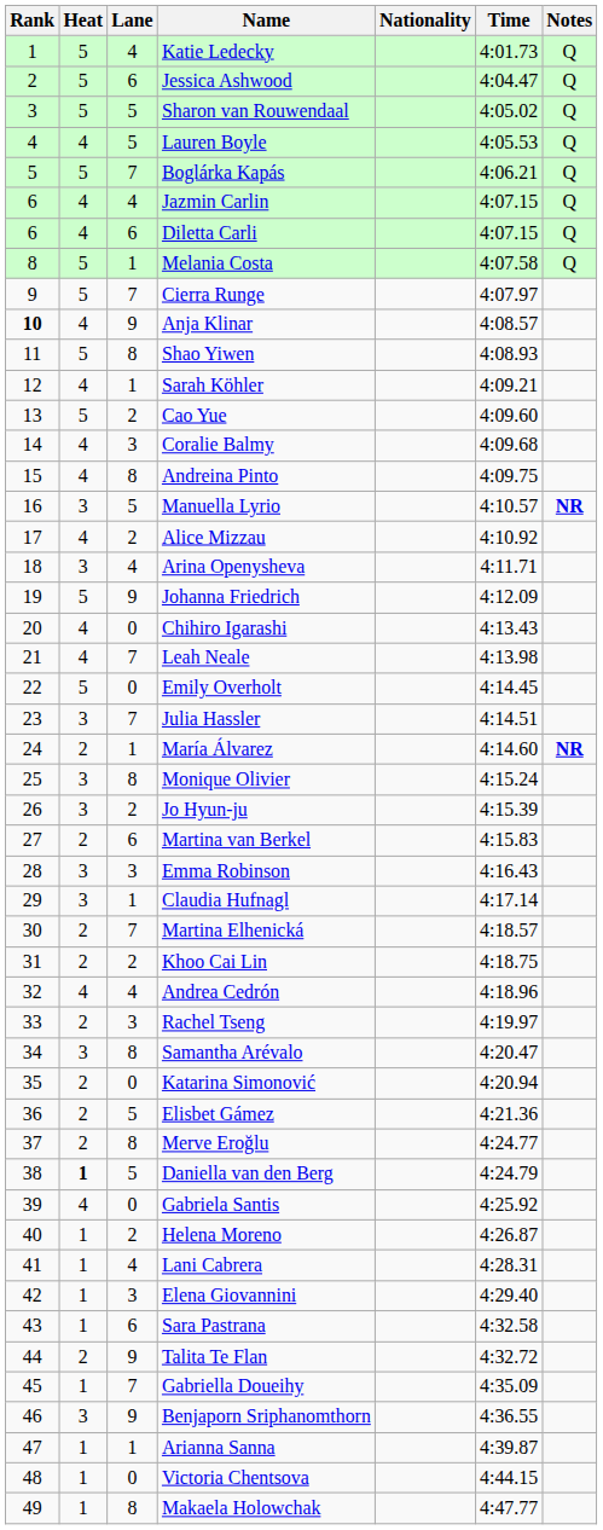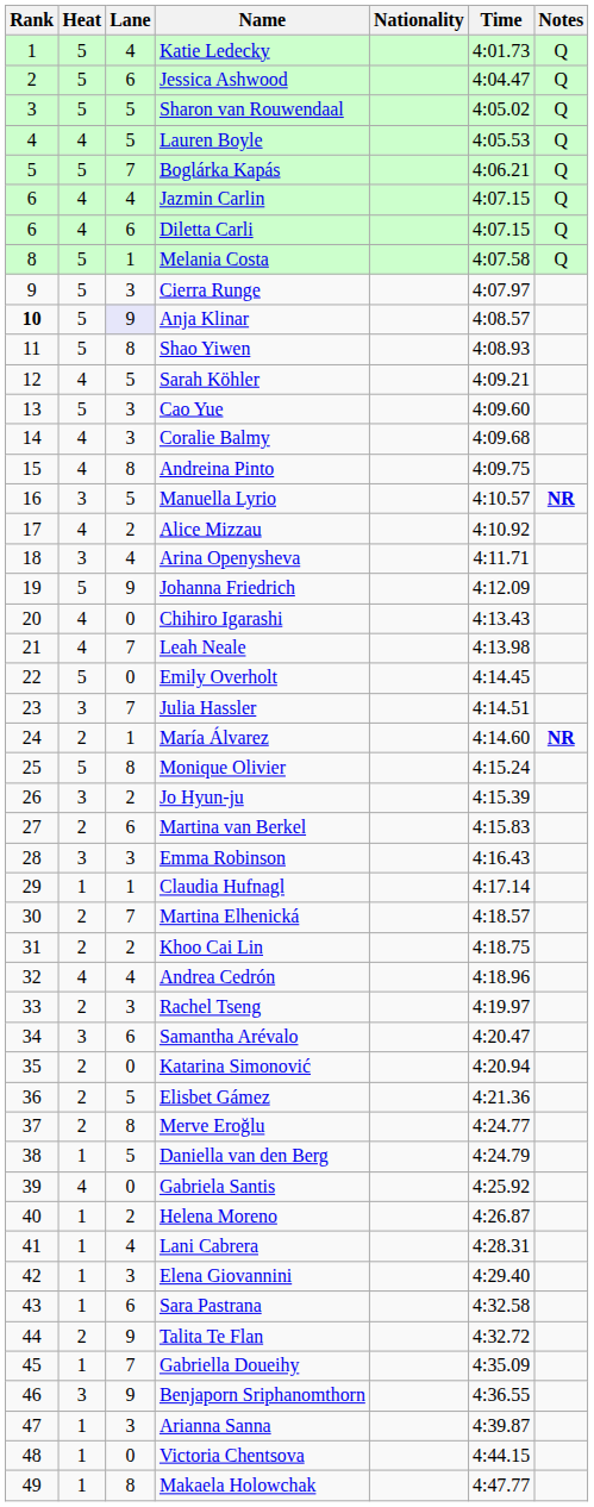Cierra Runge | Lane: 7 -> 3
Anja Klinar | Heat: 4 -> 5
Anja Klinar | Lane: no background -> lavender background
Sarah Köhler | Lane: 1 -> 5
Cao Yue | Lane: 2 -> 3
Monique Olivier | Heat: 3 -> 5
Claudia Hufnagl | Heat: 3 -> 1
Samantha Arévalo | Lane: 8 -> 6
Daniella van den Berg | Heat: bold -> normal
Arianna Sanna | Lane: 1 -> 3
